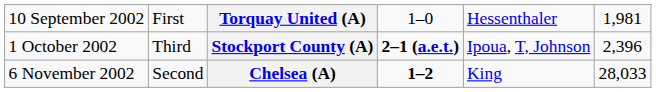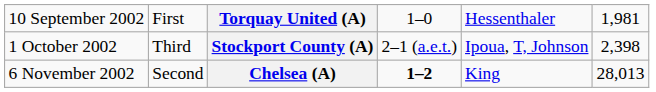Stockport County (A) | column 4: bold -> normal
Stockport County (A) | column 6: 2,396 -> 2,398
Chelsea (A) | column 6: 28,033 -> 28,013
